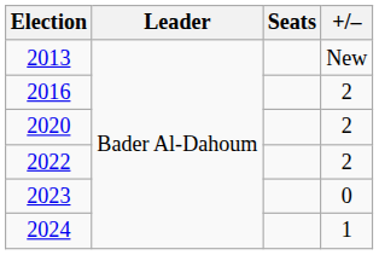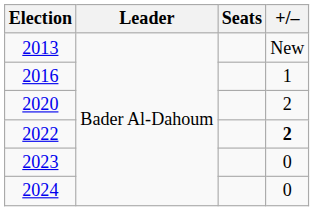2016 | +/–: 2 -> 1
2022 | +/–: normal -> bold
2024 | +/–: 1 -> 0
